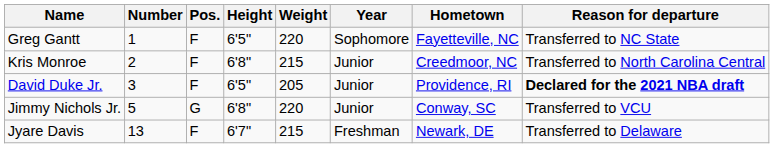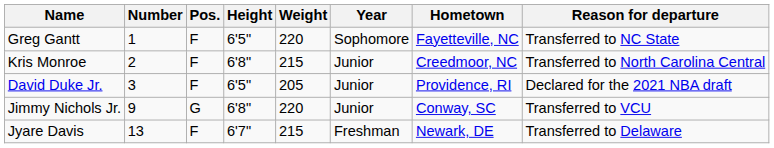David Duke Jr. | Reason for departure: bold -> normal
Jimmy Nichols Jr. | Number: 5 -> 9
